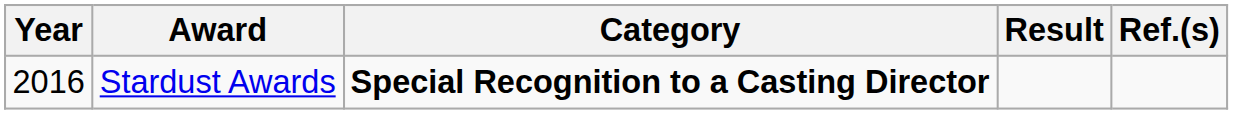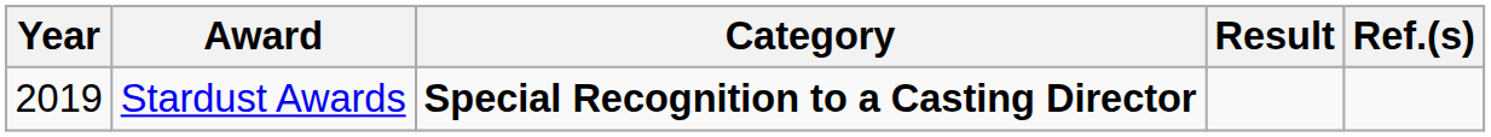Stardust Awards | Year: 2016 -> 2019
